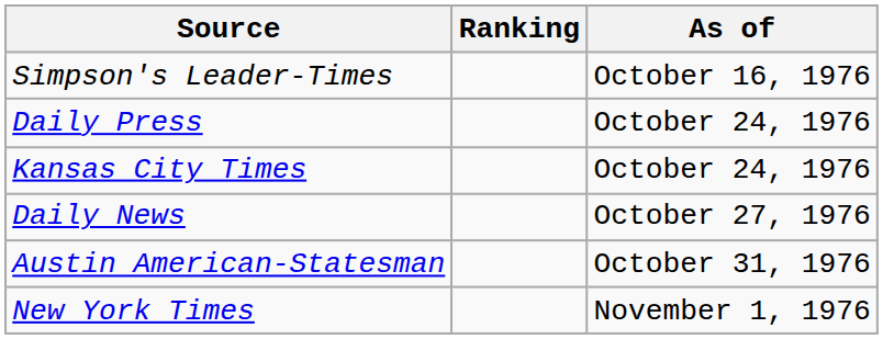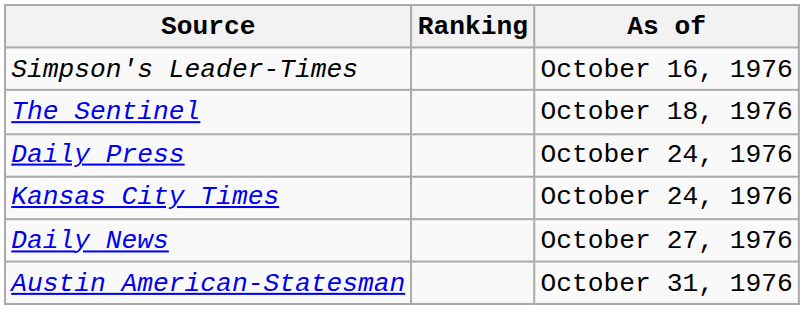+ row: The Sentinel | October 18, 1976
- row: New York Times | November 1, 1976
